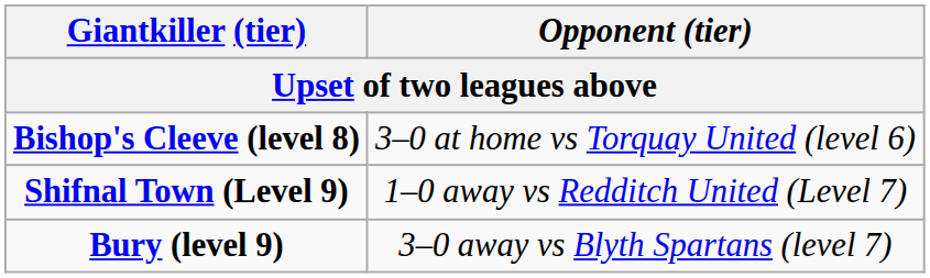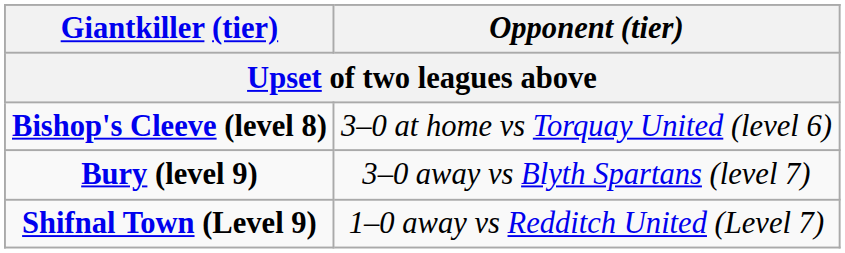rows swapped: Bury (level 9) <-> Shifnal Town (Level 9)
